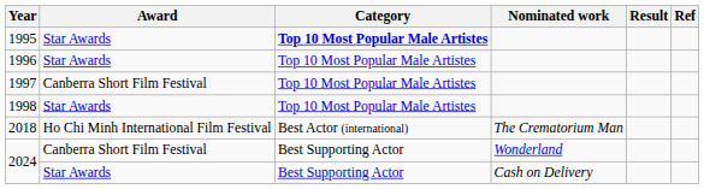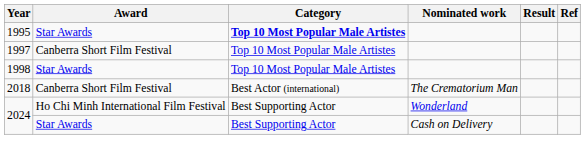- row: 1996 | Star Awards | Top 10 Most Popular Male Artistes
2018 | Award: Ho Chi Minh International Film Festival -> Canberra Short Film Festival
2024 / Wonderland | Award: Canberra Short Film Festival -> Ho Chi Minh International Film Festival
